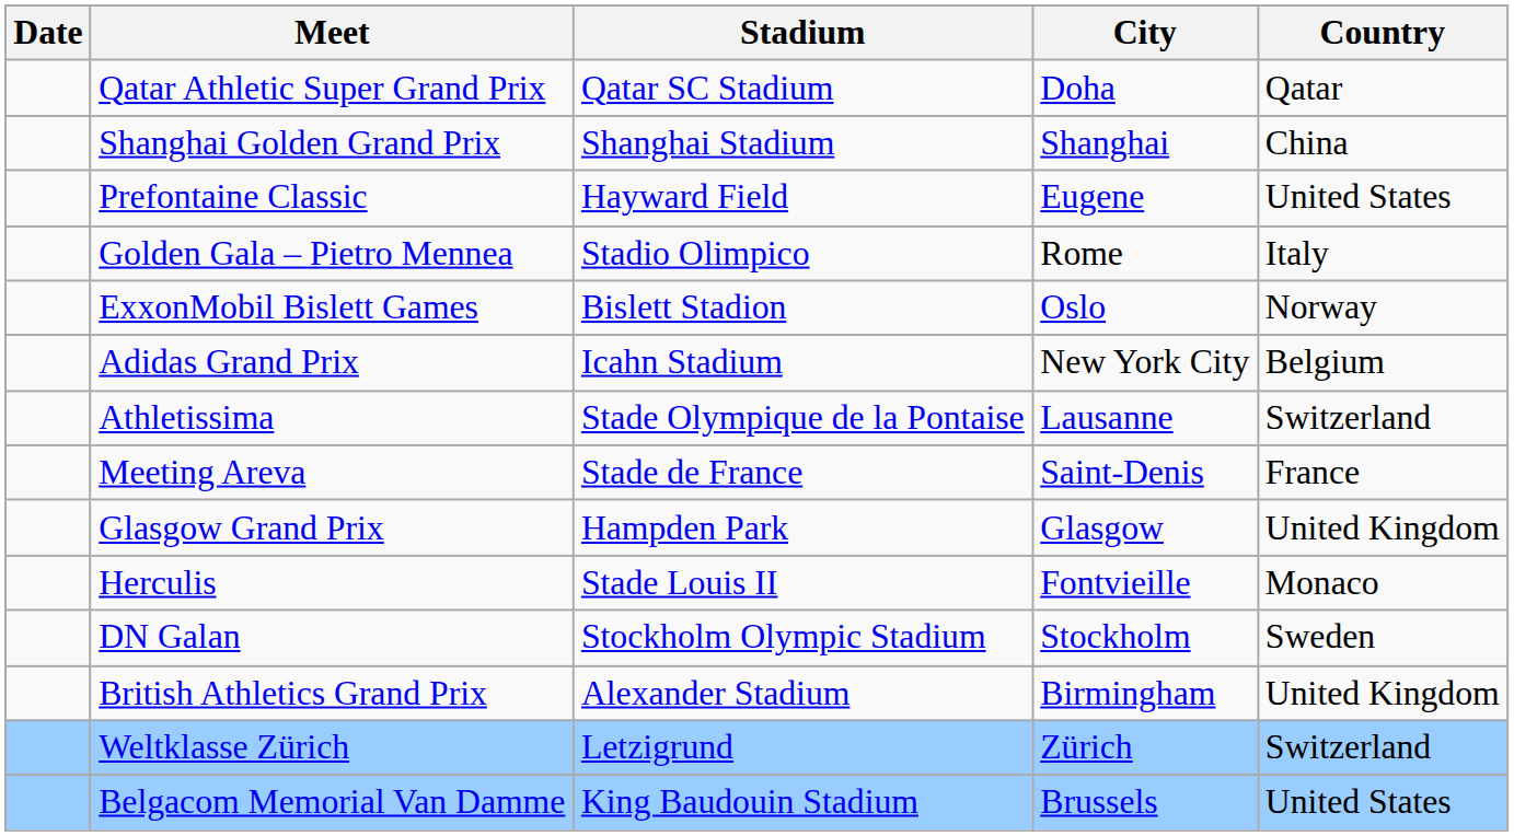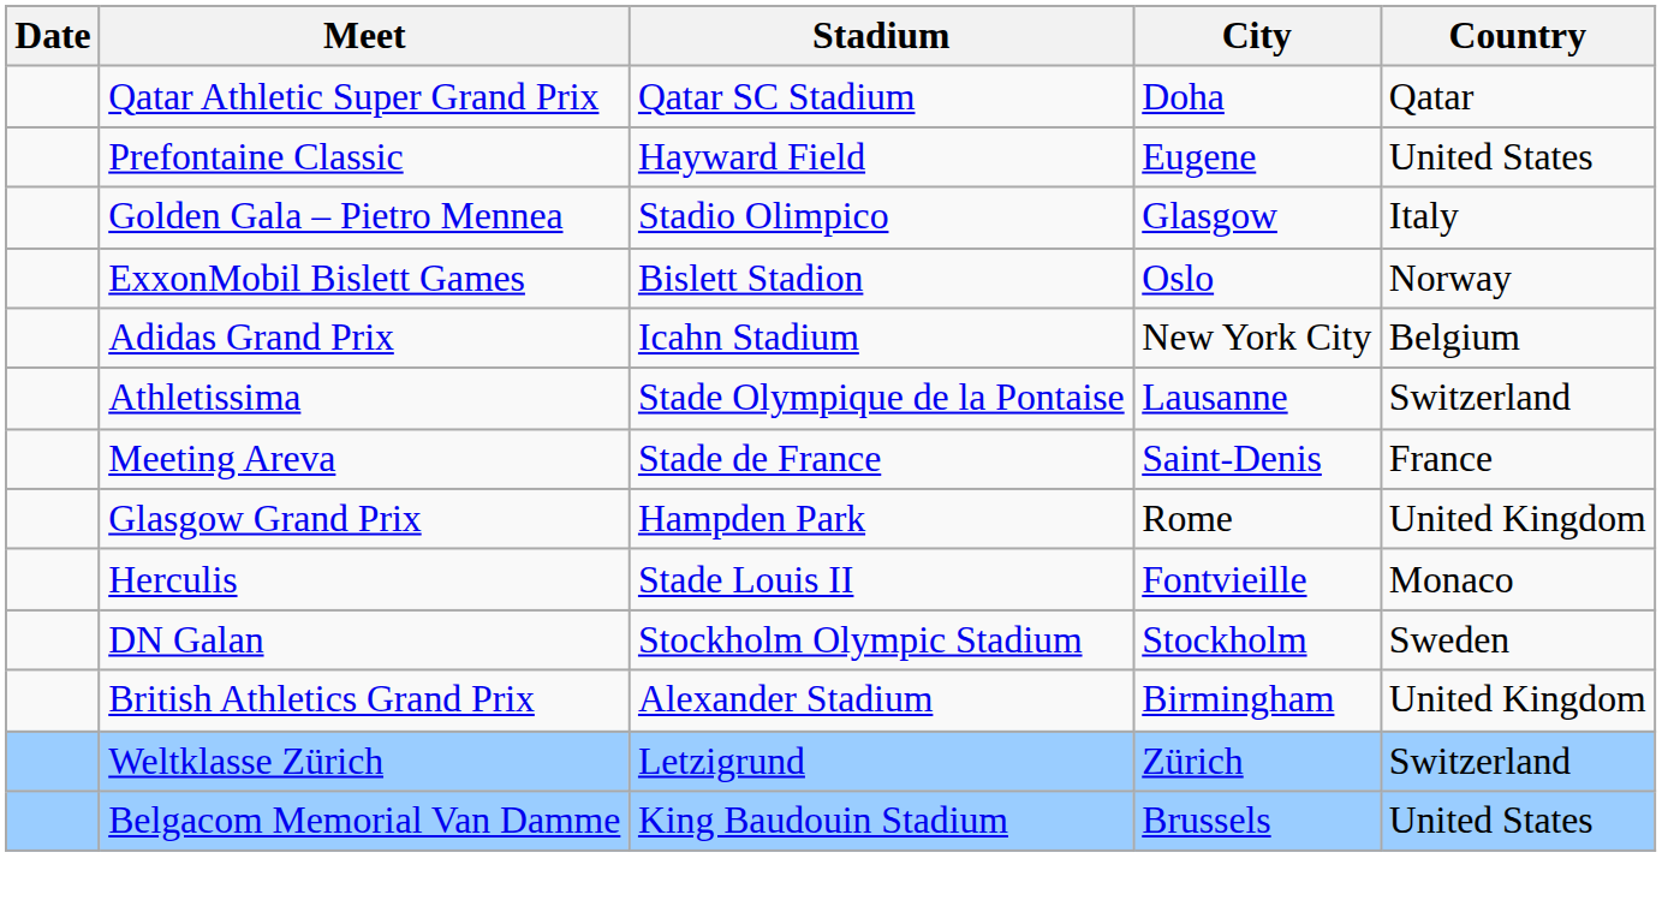- row: Shanghai Golden Grand Prix | Shanghai Stadium | Shanghai | China
Golden Gala – Pietro Mennea | City: Rome -> Glasgow
Glasgow Grand Prix | City: Glasgow -> Rome
